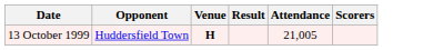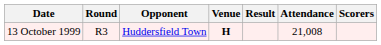+ column: Round | R3
13 October 1999 | Attendance: 21,005 -> 21,008
